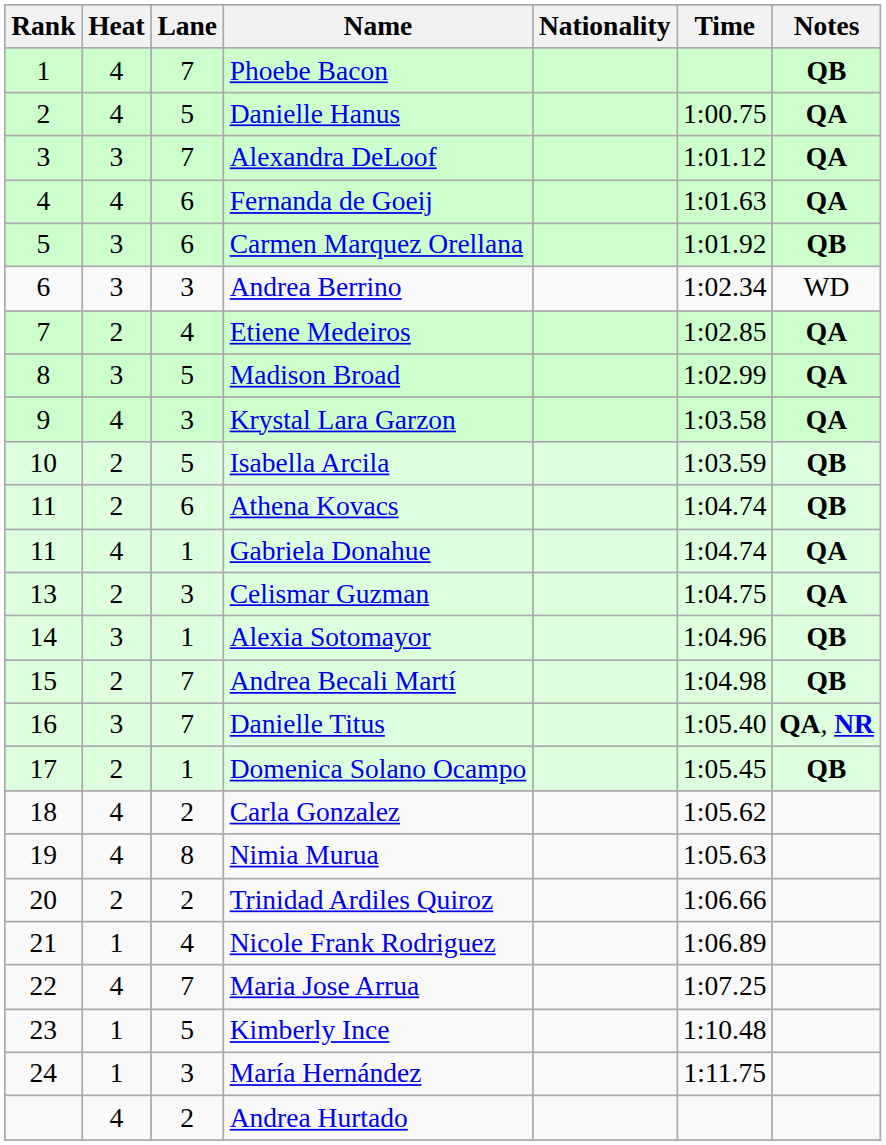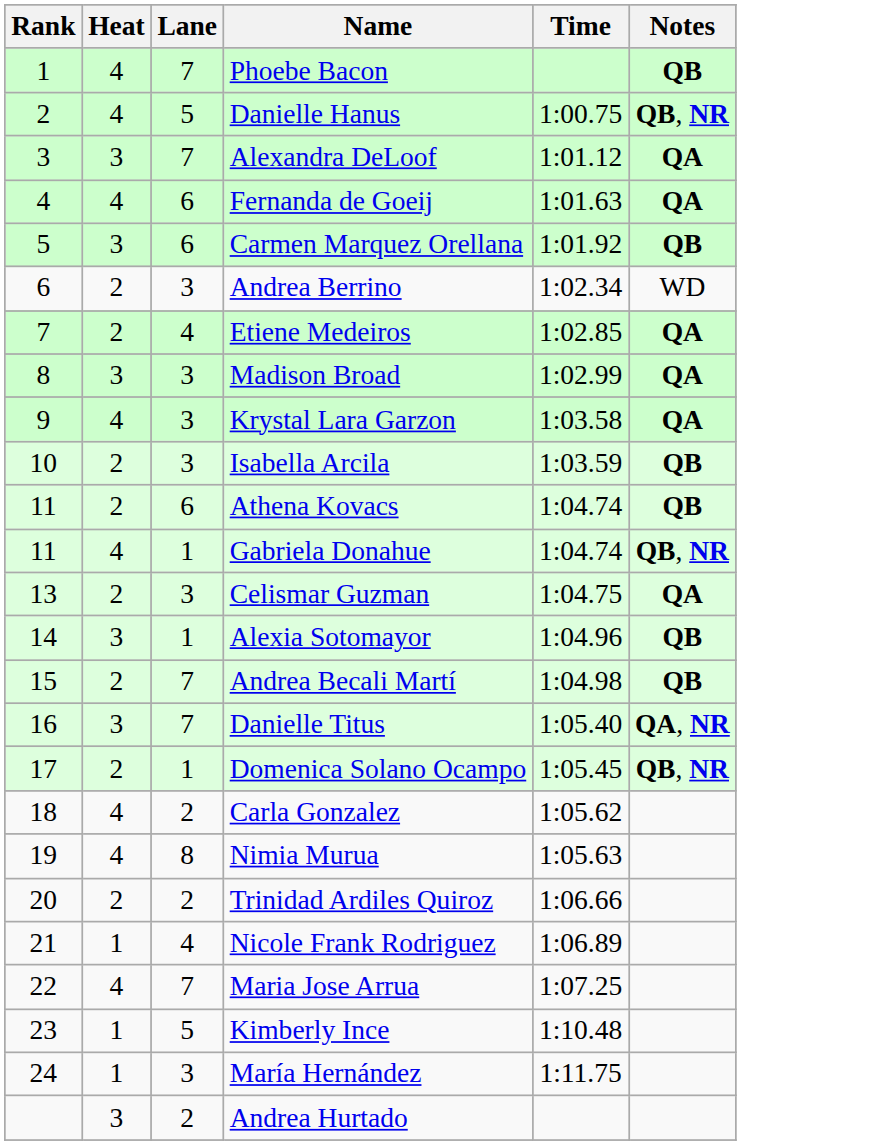- column: Nationality
Danielle Hanus | Notes: QA -> QB, NR
Andrea Berrino | Heat: 3 -> 2
Madison Broad | Lane: 5 -> 3
Isabella Arcila | Lane: 5 -> 3
Gabriela Donahue | Notes: QA -> QB, NR
Domenica Solano Ocampo | Notes: QB -> QB, NR
Andrea Hurtado | Heat: 4 -> 3
